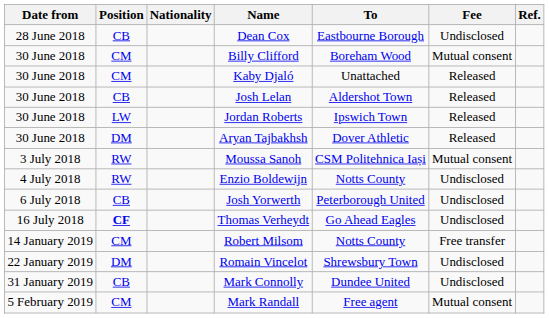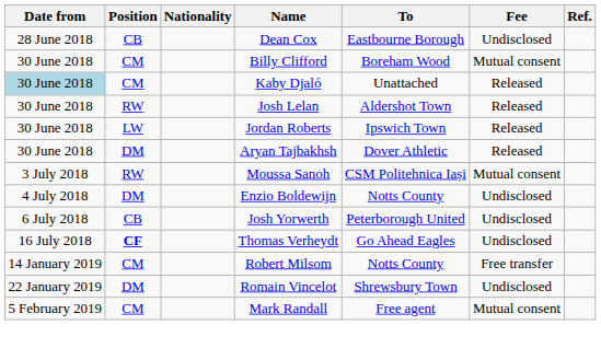Kaby Djaló | Date from: no background -> lightblue background
Josh Lelan | Position: CB -> RW
Enzio Boldewijn | Position: RW -> DM
- row: 31 January 2019 | CB | Mark Connolly | Dundee United | Undisclosed
